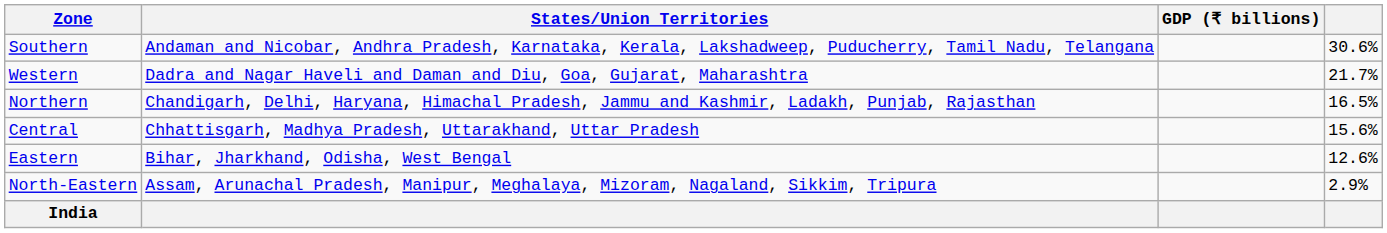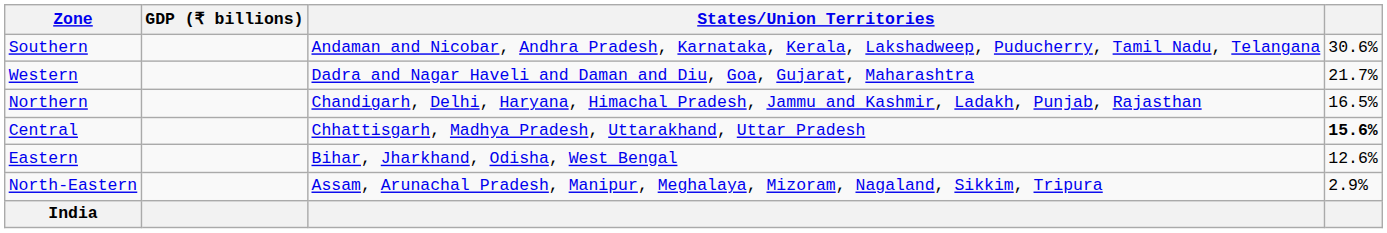columns swapped: States/Union Territories <-> GDP (₹ billions)
Central | column 4: normal -> bold
